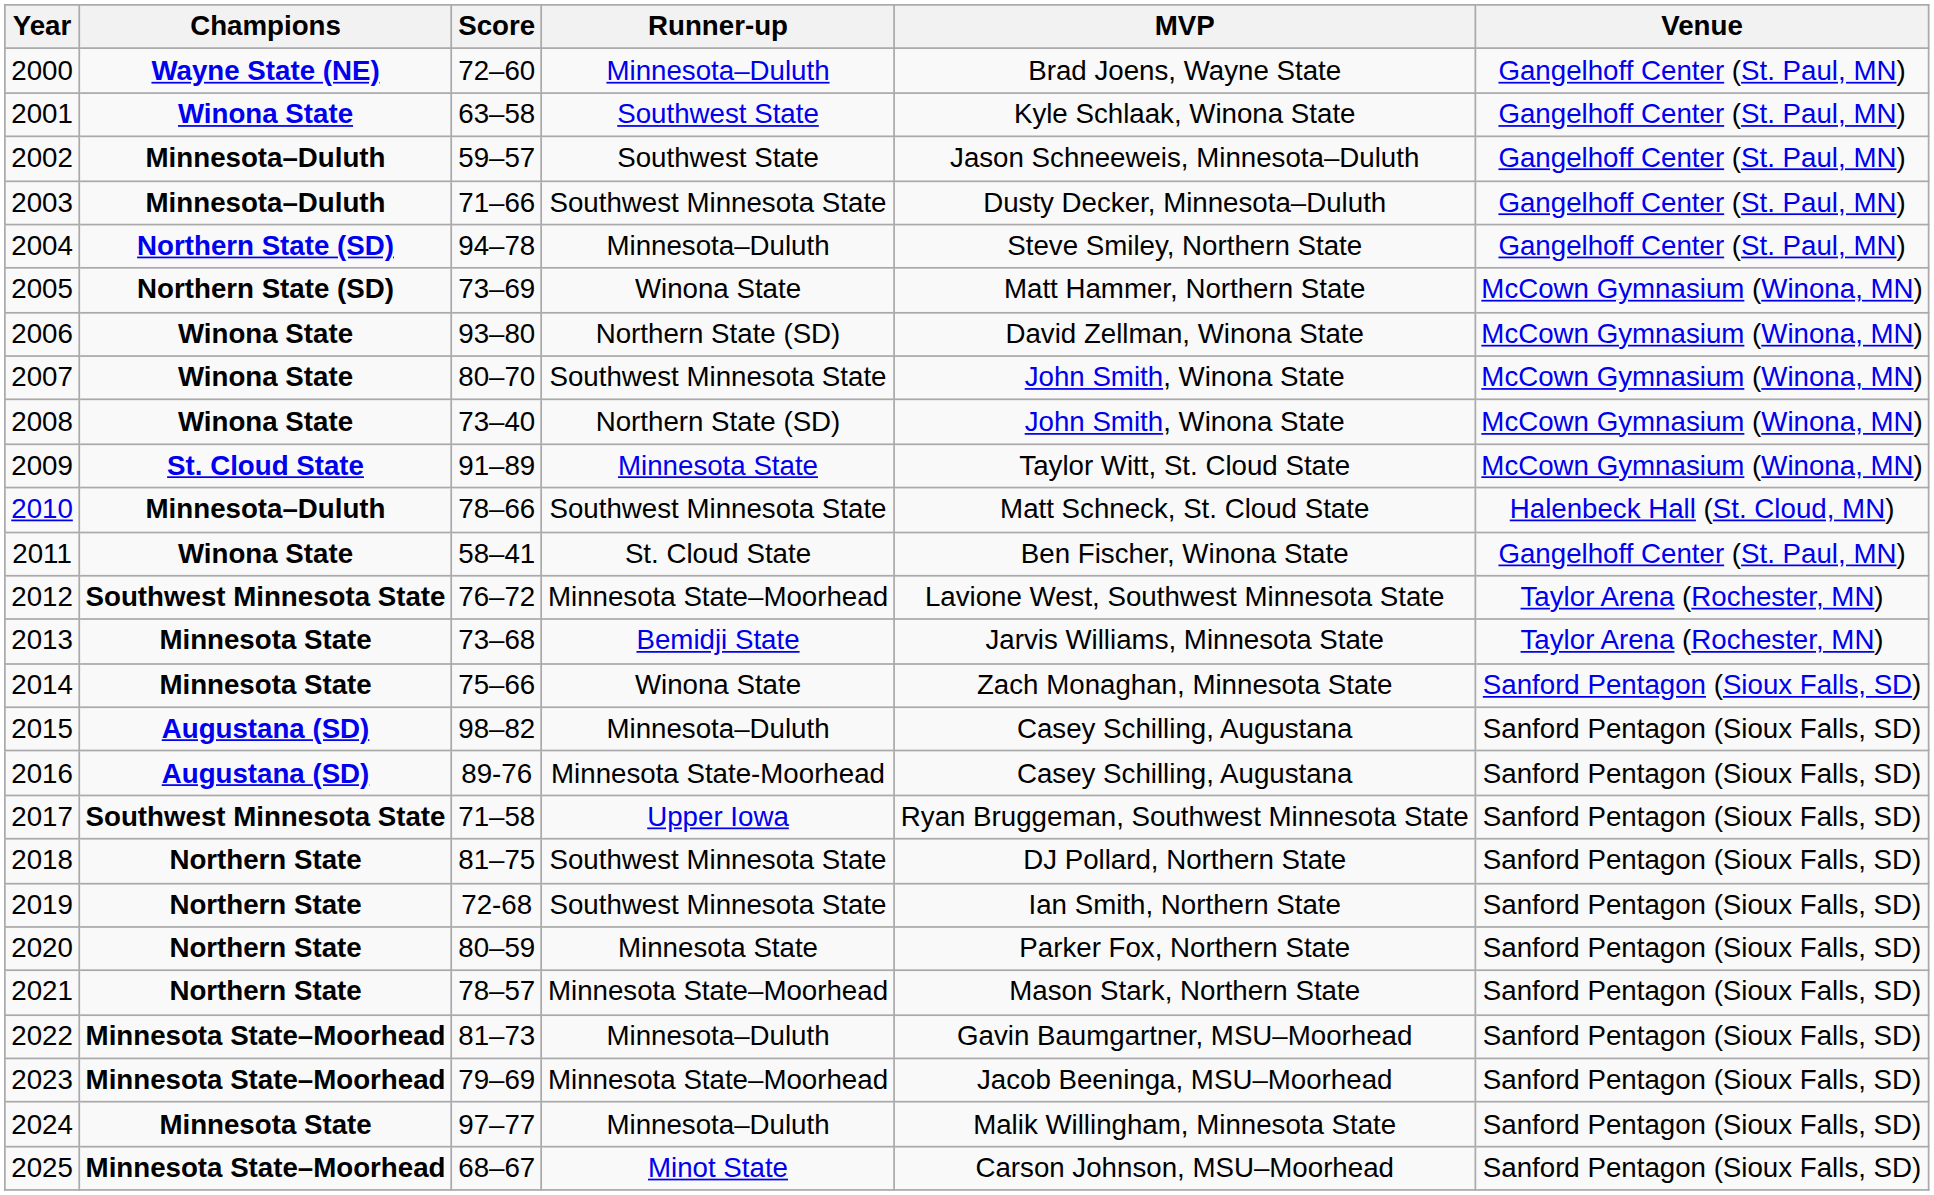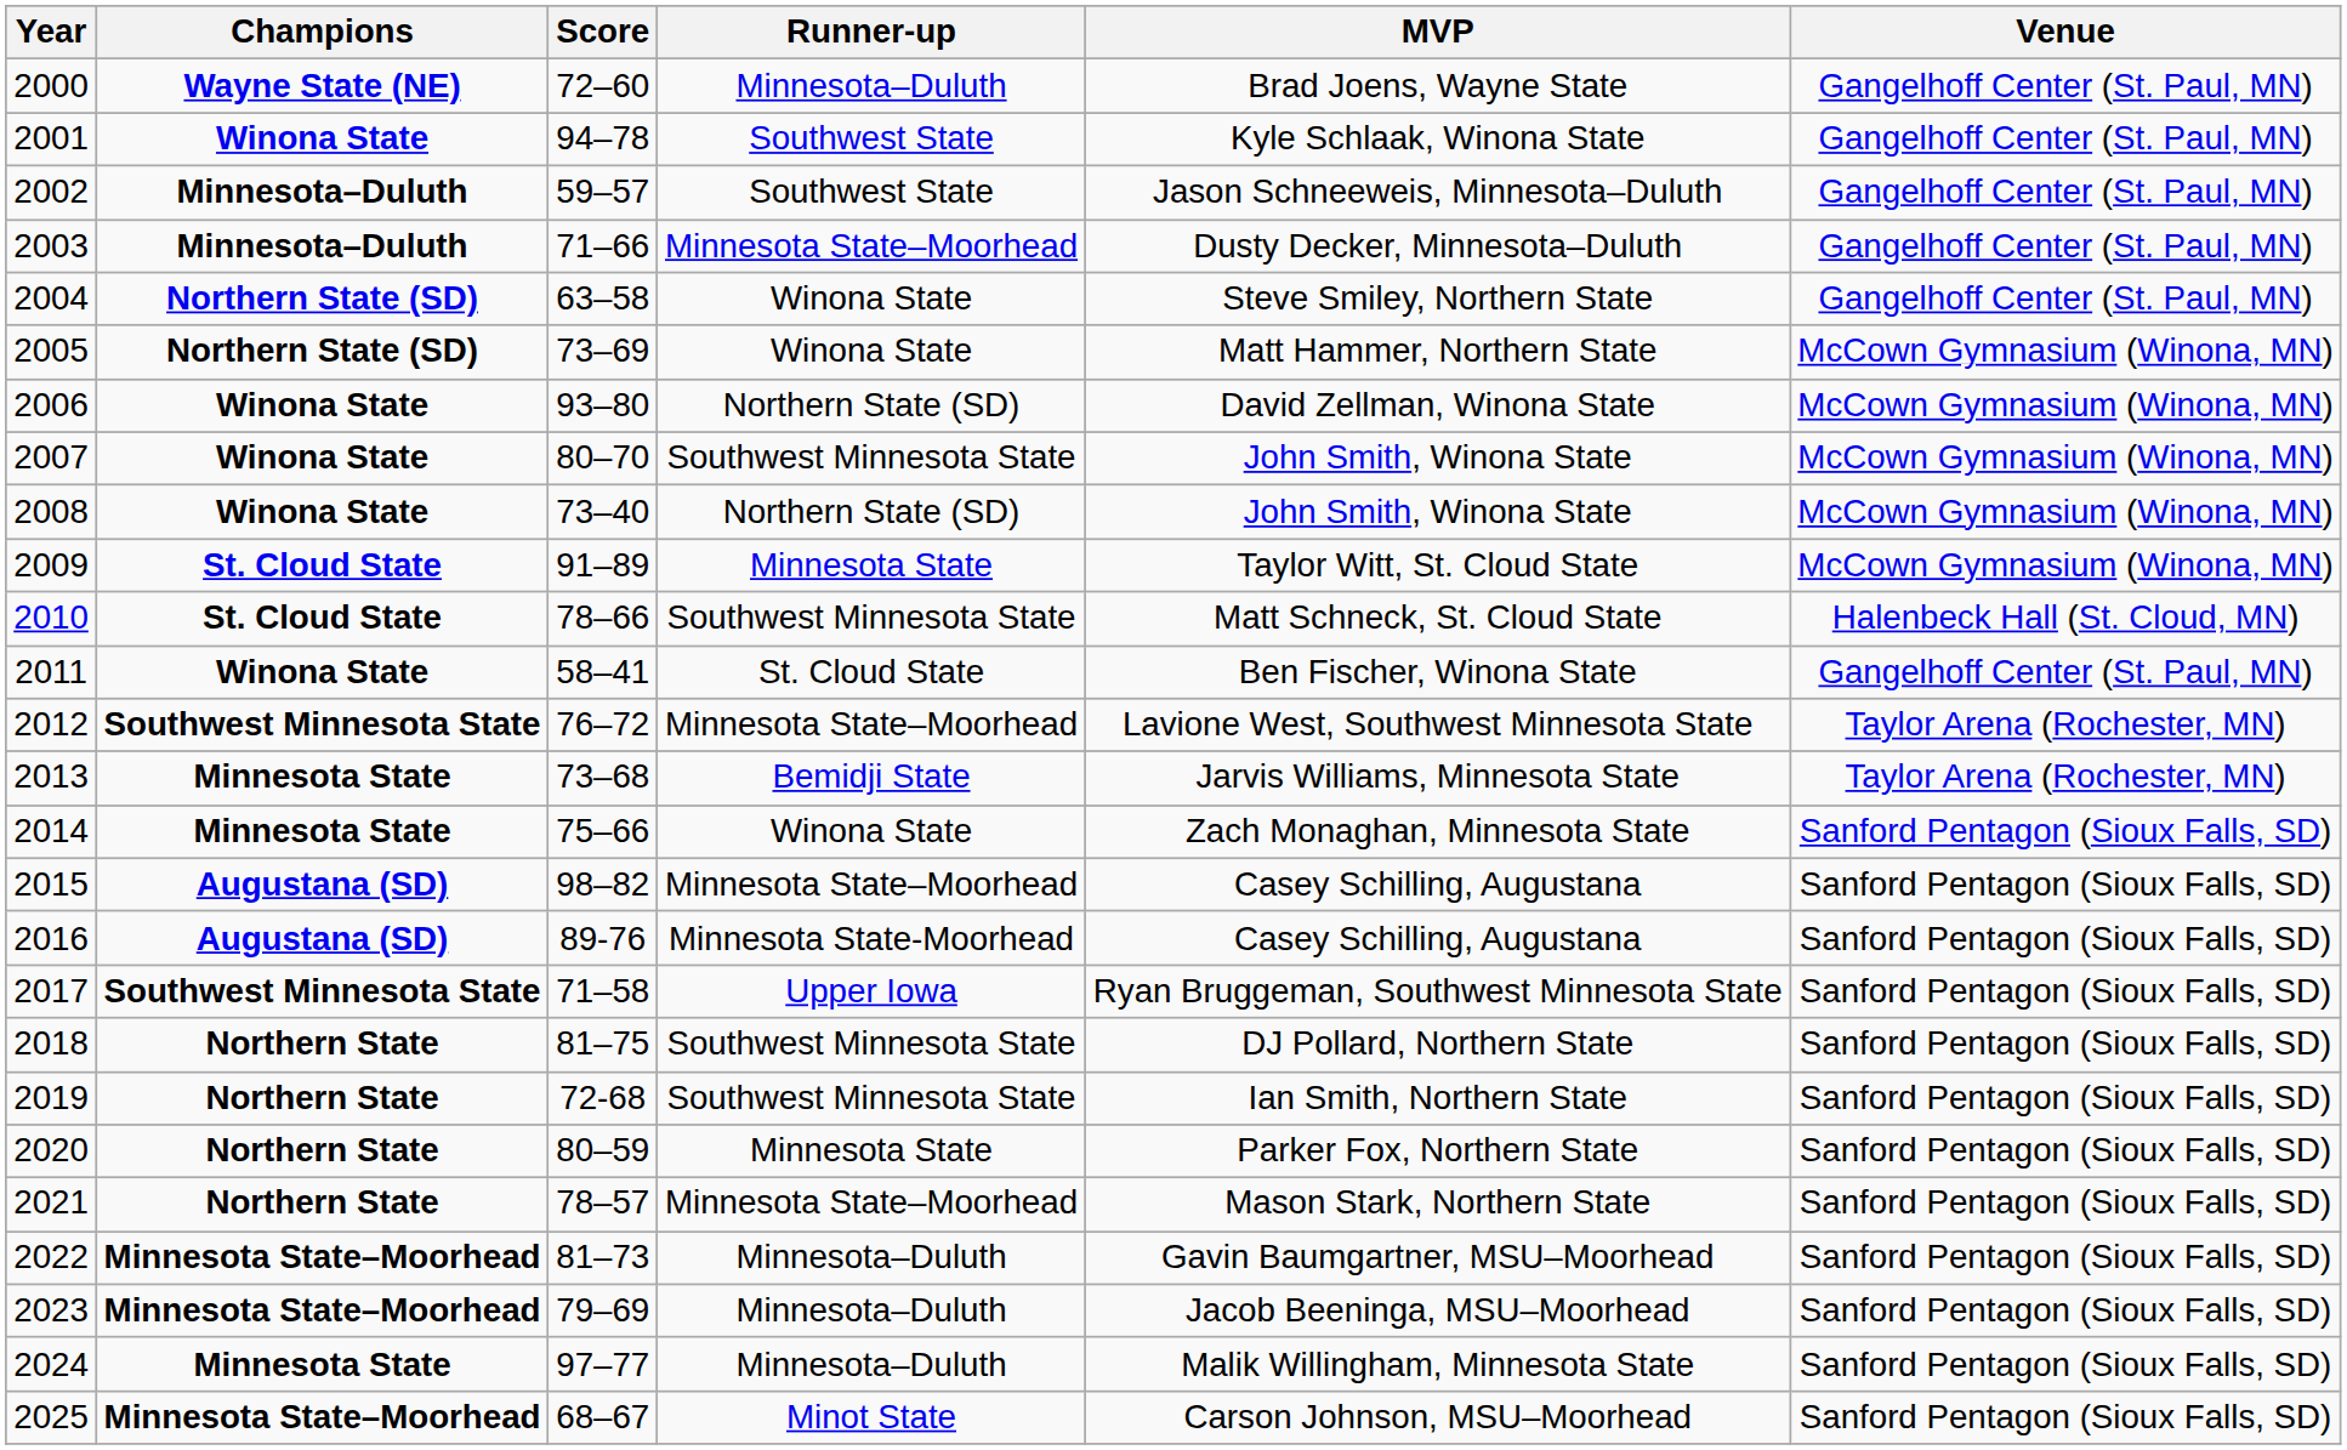2001 | Score: 63–58 -> 94–78
2003 | Runner-up: Southwest Minnesota State -> Minnesota State–Moorhead
2004 | Score: 94–78 -> 63–58
2004 | Runner-up: Minnesota–Duluth -> Winona State
2010 | Champions: Minnesota–Duluth -> St. Cloud State
2015 | Runner-up: Minnesota–Duluth -> Minnesota State–Moorhead
2023 | Runner-up: Minnesota State–Moorhead -> Minnesota–Duluth
